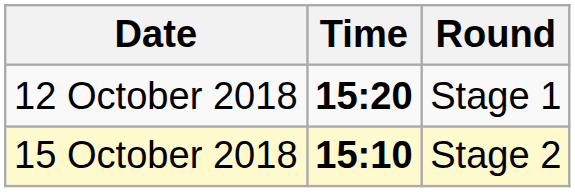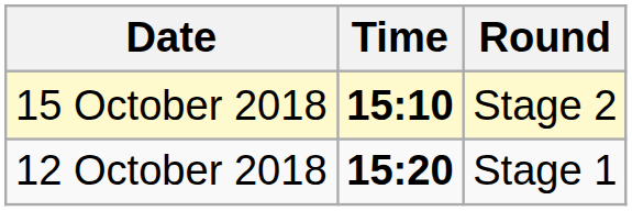rows swapped: 12 October 2018 <-> 15 October 2018
